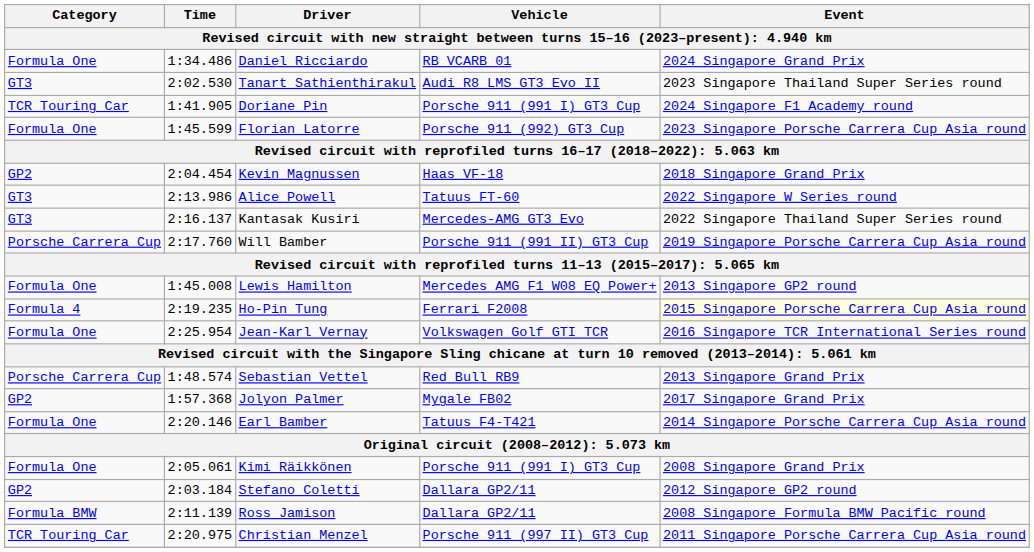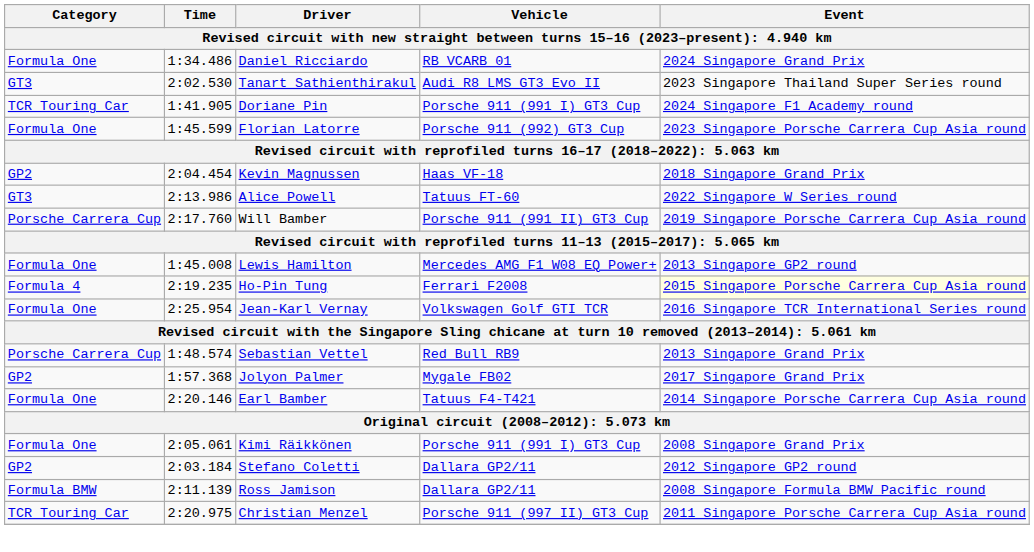- row: GT3 | 2:16.137 | Kantasak Kusiri | Mercedes-AMG GT3 Evo | 2022 Singapore Thailand Super Series round
